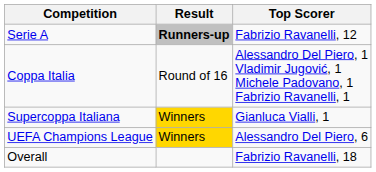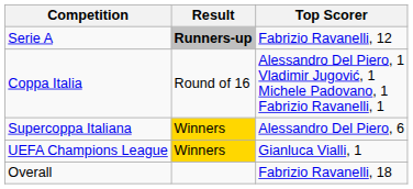Supercoppa Italiana | Top Scorer: Gianluca Vialli, 1 -> Alessandro Del Piero, 6
UEFA Champions League | Top Scorer: Alessandro Del Piero, 6 -> Gianluca Vialli, 1
